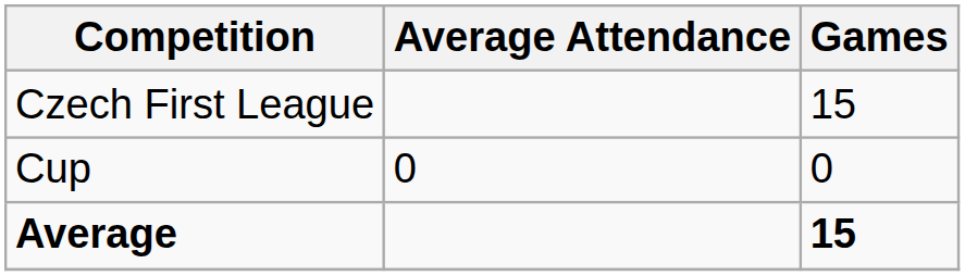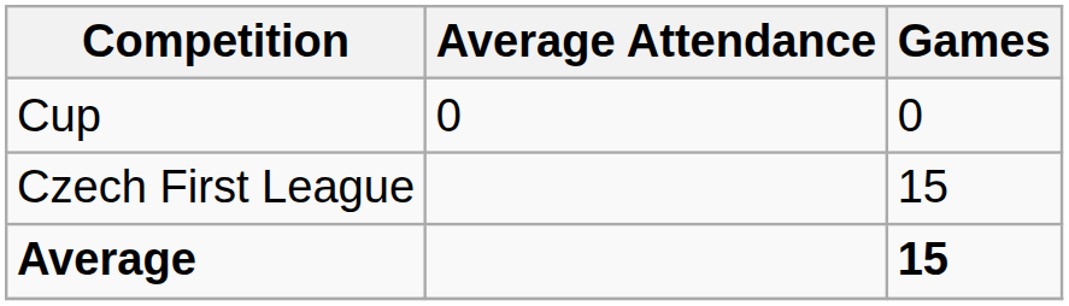rows swapped: Czech First League <-> Cup
